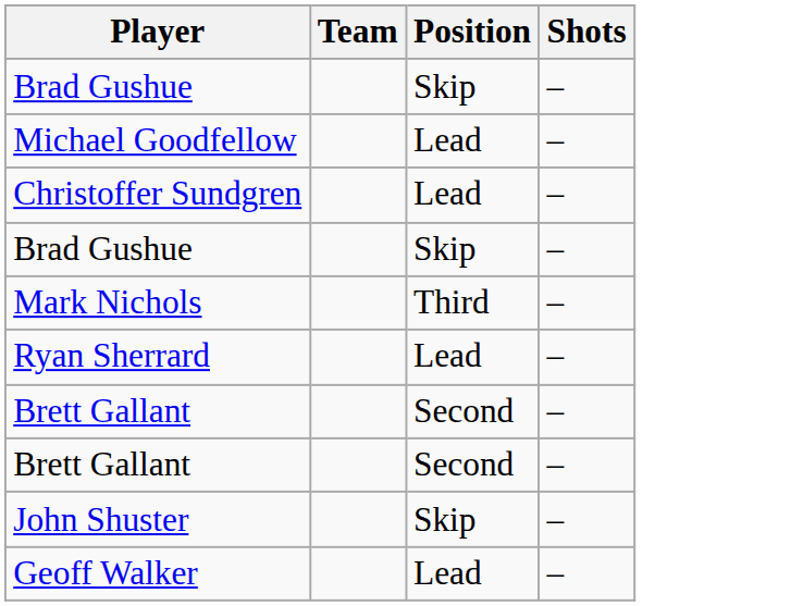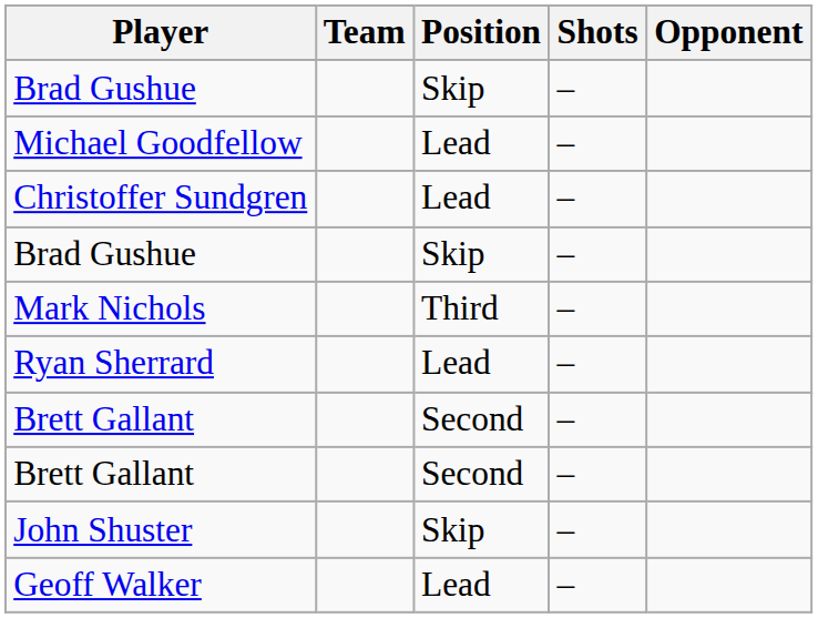+ column: Opponent
